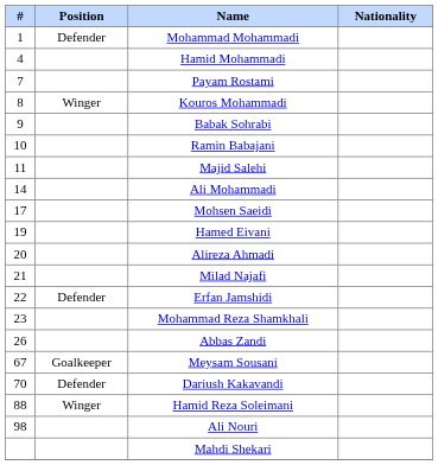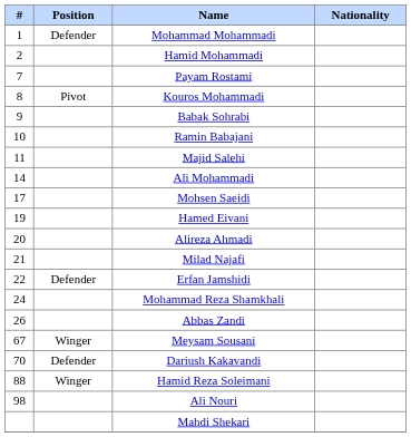Hamid Mohammadi | #: 4 -> 2
Kouros Mohammadi | Position: Winger -> Pivot
Mohammad Reza Shamkhali | #: 23 -> 24
Meysam Sousani | Position: Goalkeeper -> Winger
